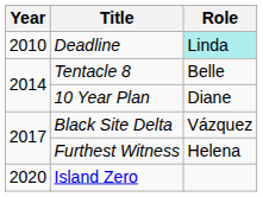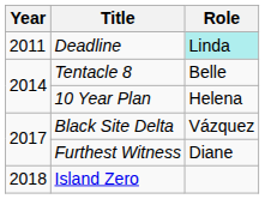Deadline | Year: 2010 -> 2011
10 Year Plan | Role: Diane -> Helena
Furthest Witness | Role: Helena -> Diane
Island Zero | Year: 2020 -> 2018
